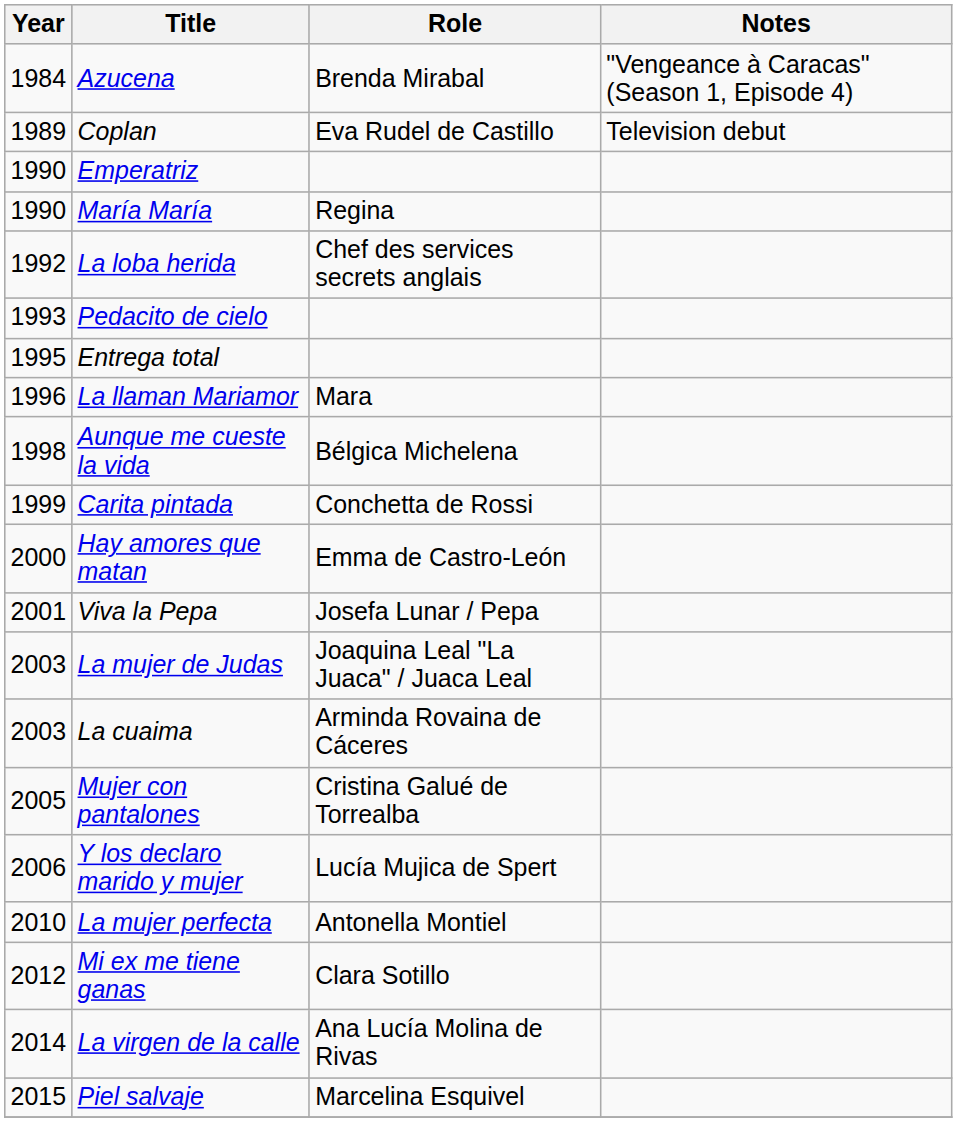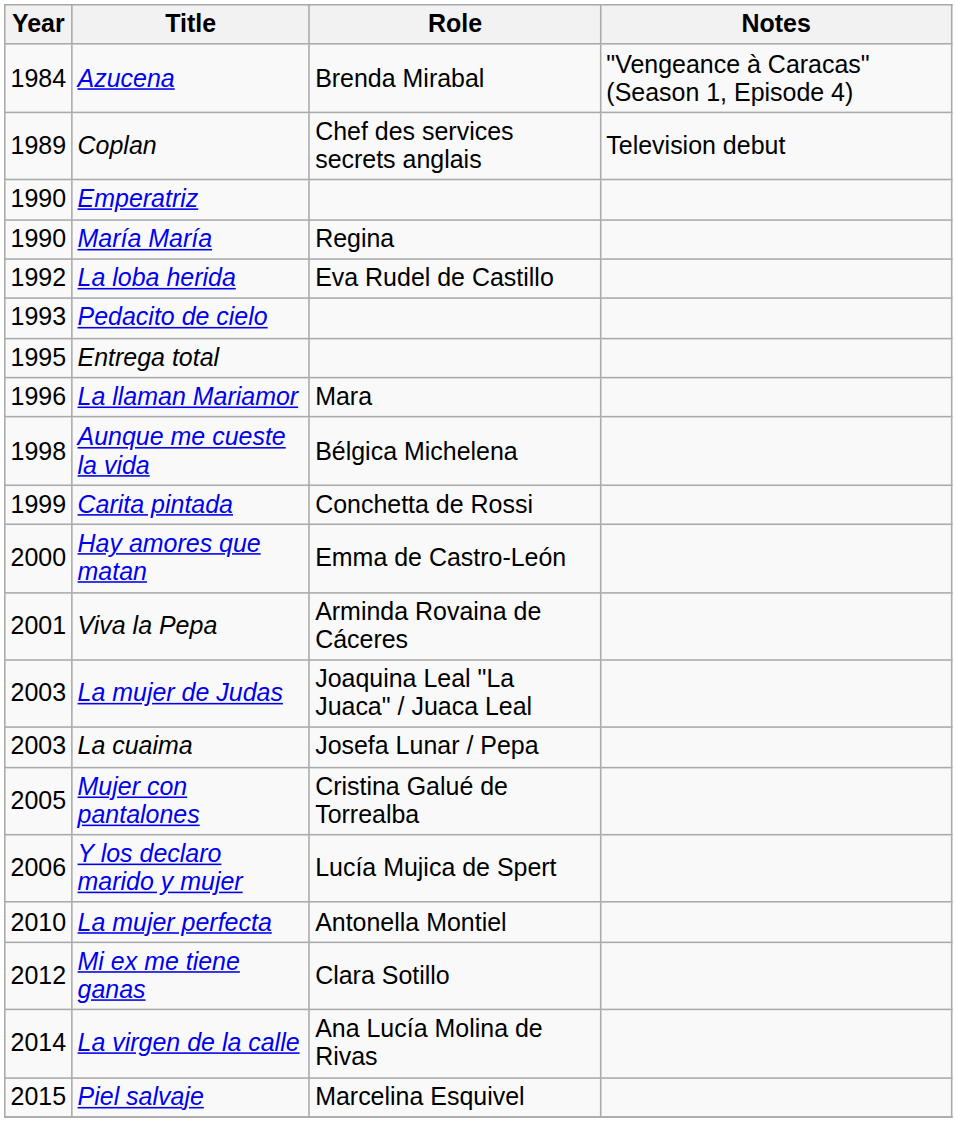Coplan | Role: Eva Rudel de Castillo -> Chef des services secrets anglais
La loba herida | Role: Chef des services secrets anglais -> Eva Rudel de Castillo
Viva la Pepa | Role: Josefa Lunar / Pepa -> Arminda Rovaina de Cáceres
La cuaima | Role: Arminda Rovaina de Cáceres -> Josefa Lunar / Pepa
